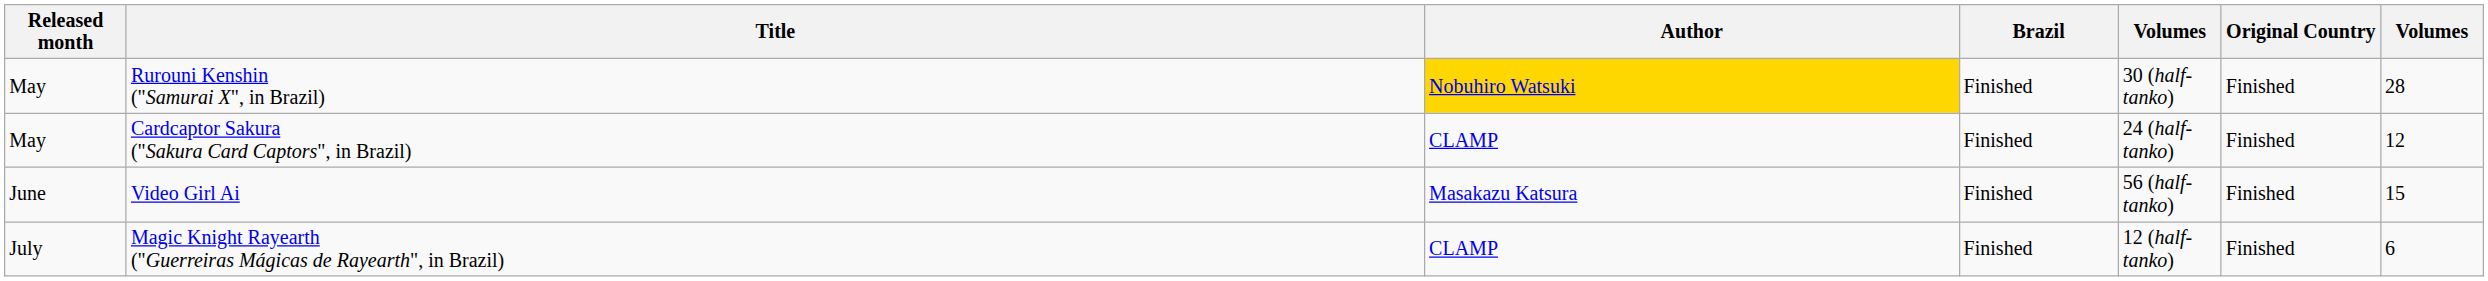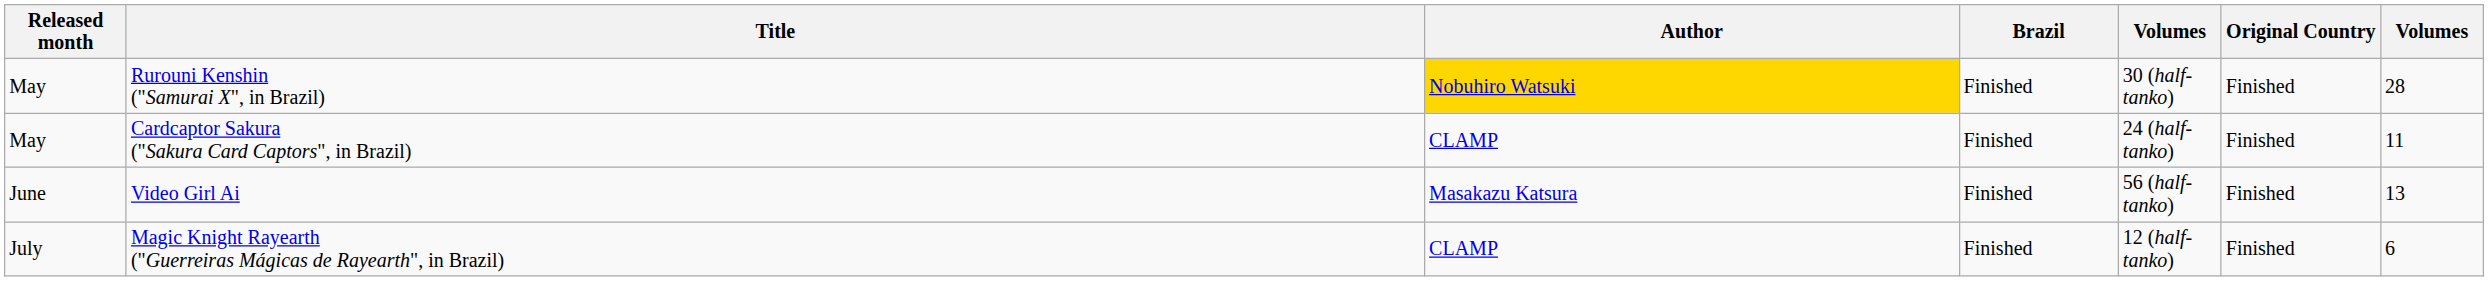Cardcaptor Sakura ("Sakura Card Captors", in Brazil) | column 7: 12 -> 11
Video Girl Ai | column 7: 15 -> 13
